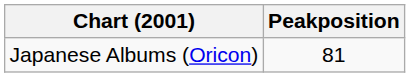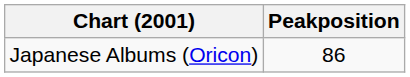Japanese Albums (Oricon) | Peakposition: 81 -> 86
